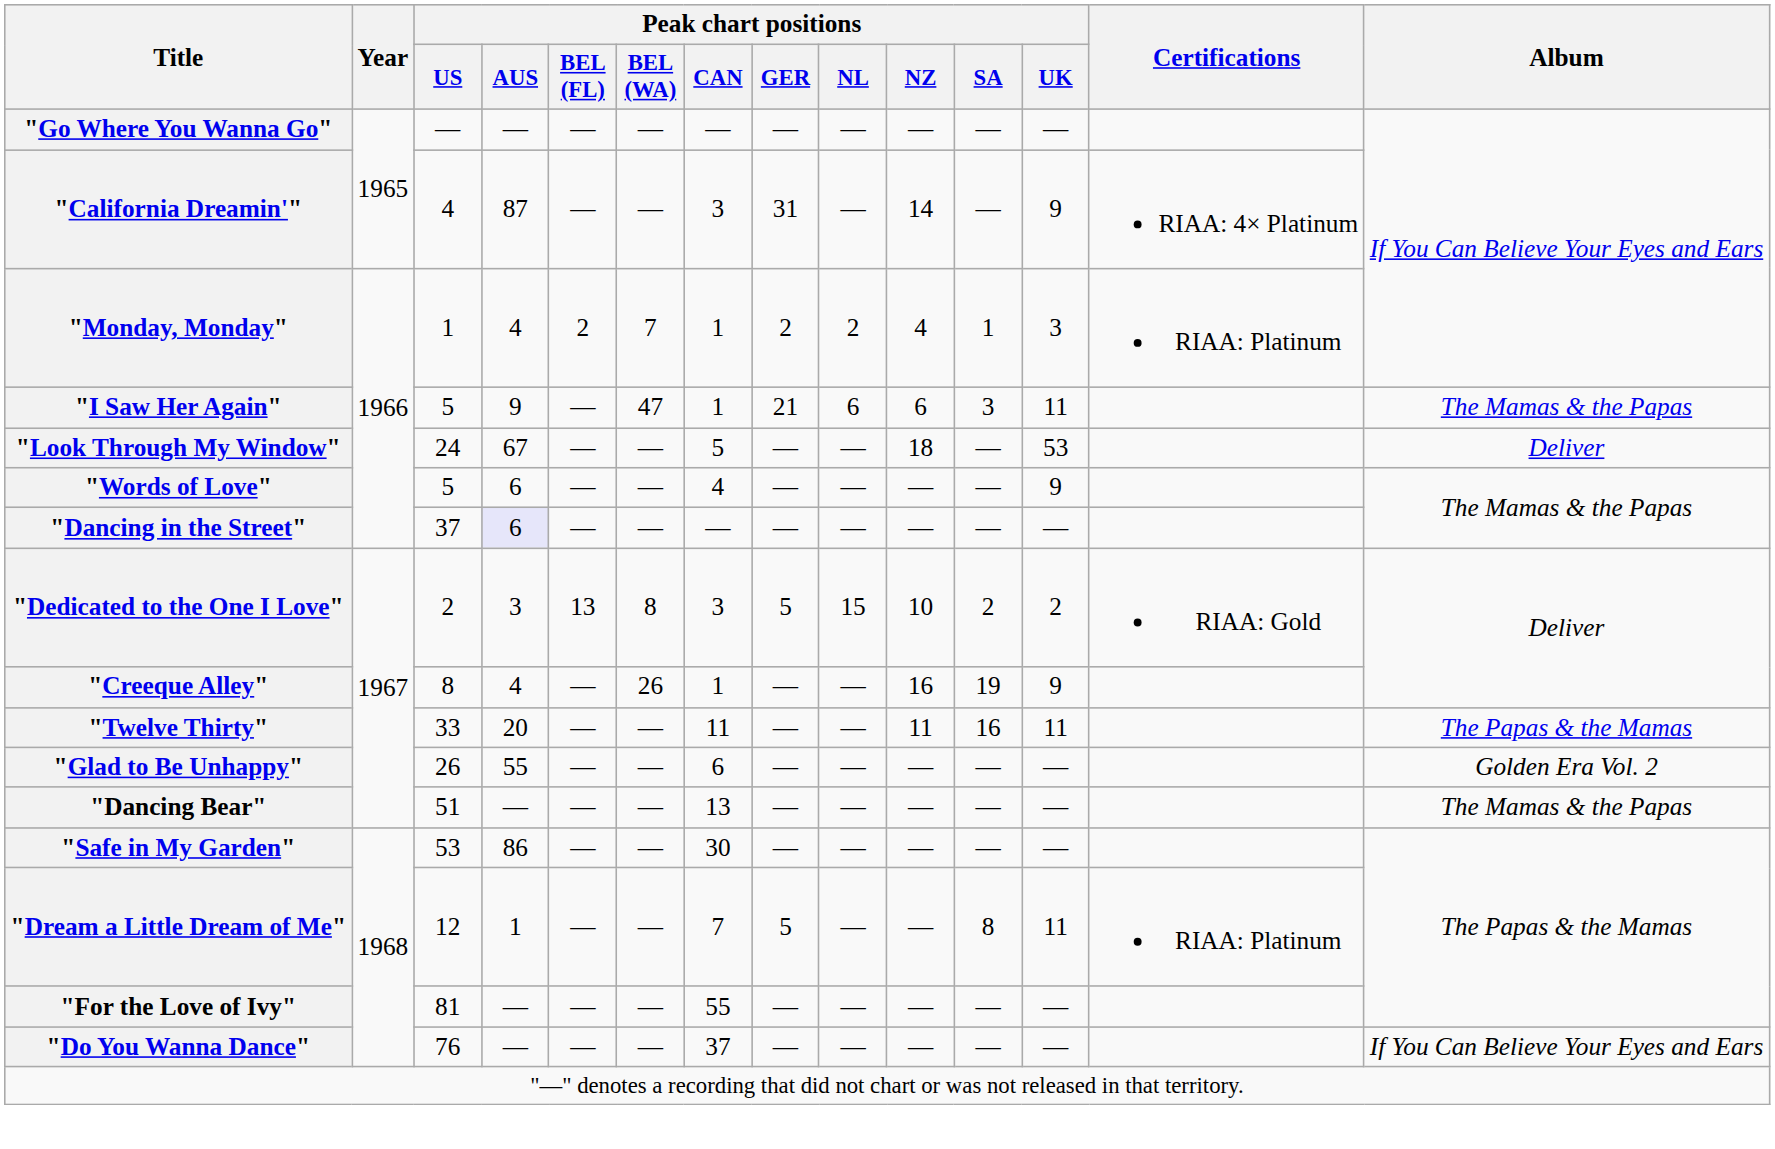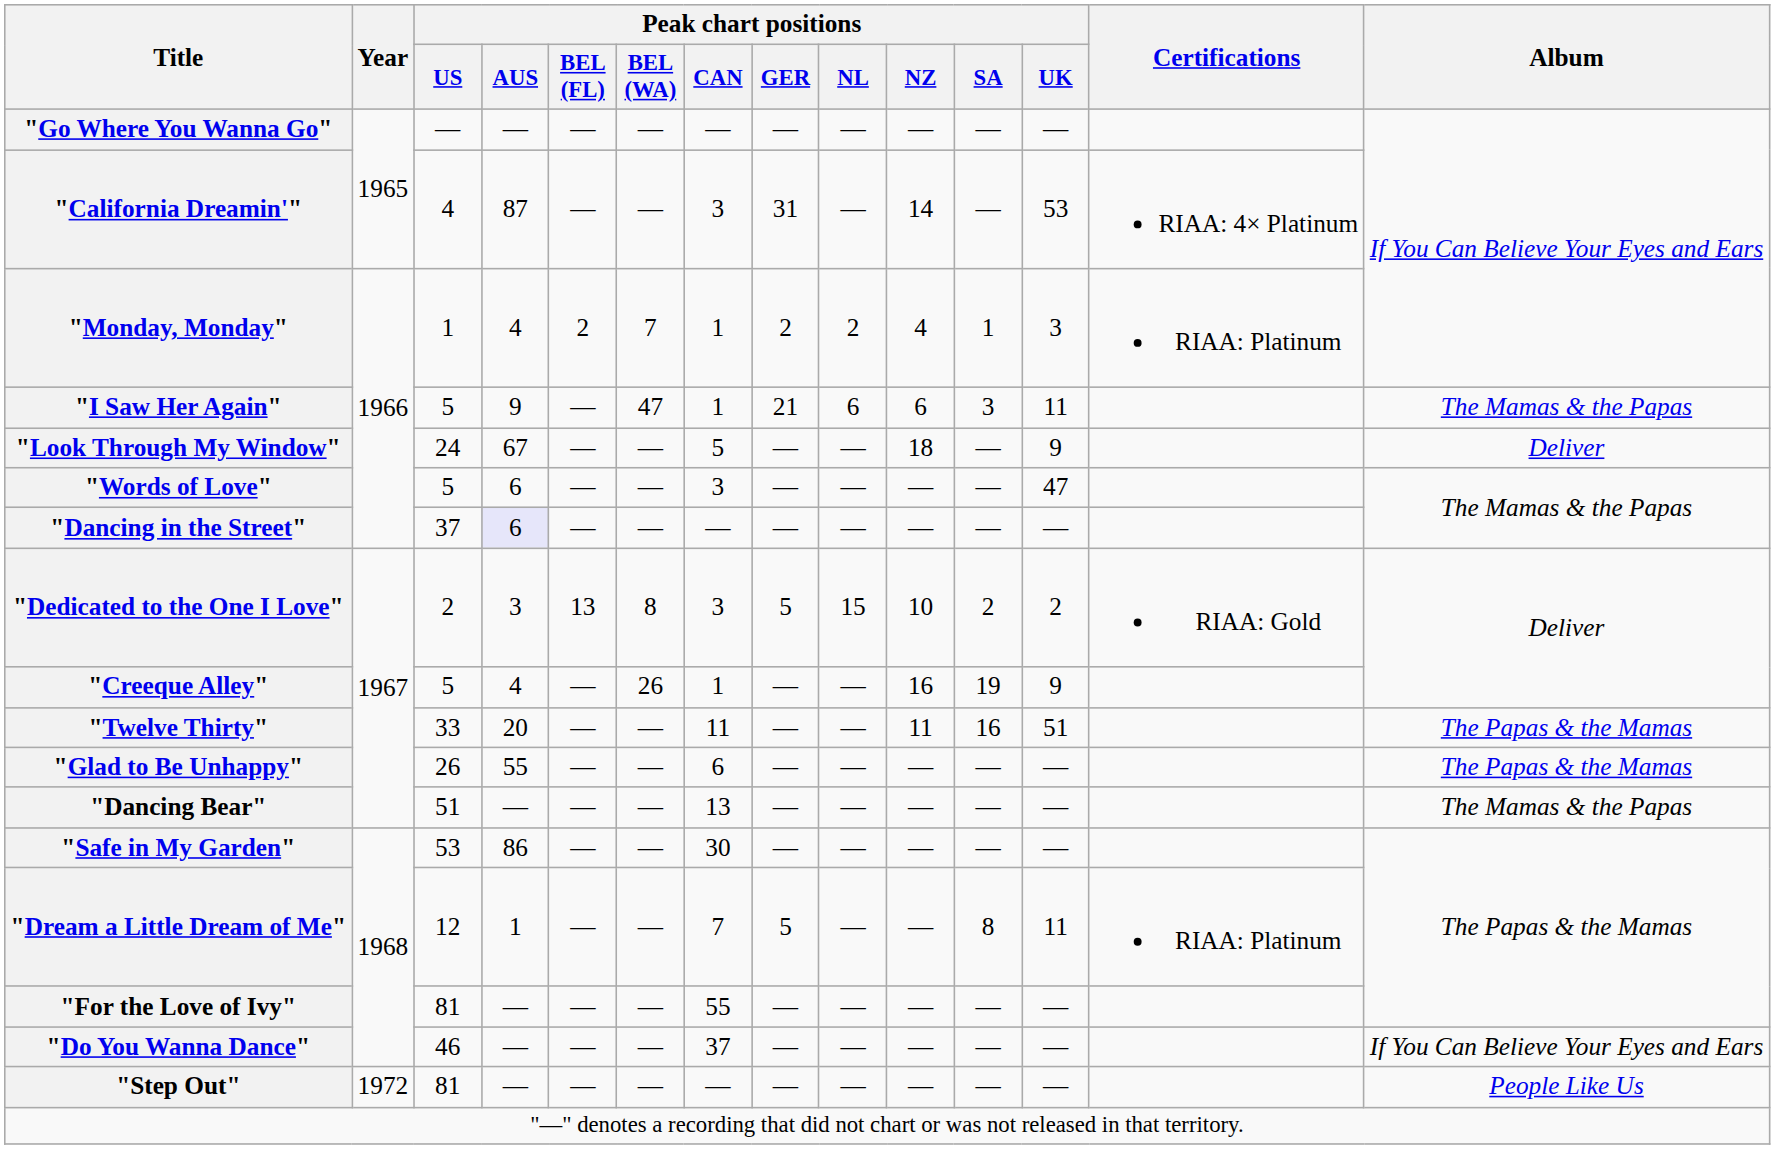"California Dreamin'" | Peak chart positions / UK: 9 -> 53
"Look Through My Window" | Peak chart positions / UK: 53 -> 9
"Words of Love" | Peak chart positions / CAN: 4 -> 3
"Words of Love" | Peak chart positions / UK: 9 -> 47
"Creeque Alley" | Peak chart positions / US: 8 -> 5
"Twelve Thirty" | Peak chart positions / UK: 11 -> 51
"Glad to Be Unhappy" | Album: Golden Era Vol. 2 -> The Papas & the Mamas
"Do You Wanna Dance" | Peak chart positions / US: 76 -> 46
+ row: "Step Out" | 1972 | 81 | — | — | — | — | — | — | — | — | — | People Like Us
